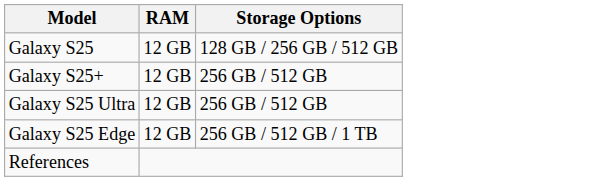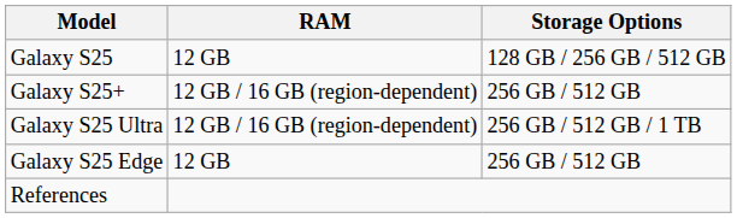Galaxy S25+ | RAM: 12 GB -> 12 GB / 16 GB (region-dependent)
Galaxy S25 Ultra | RAM: 12 GB -> 12 GB / 16 GB (region-dependent)
Galaxy S25 Ultra | Storage Options: 256 GB / 512 GB -> 256 GB / 512 GB / 1 TB
Galaxy S25 Edge | Storage Options: 256 GB / 512 GB / 1 TB -> 256 GB / 512 GB
